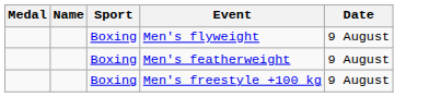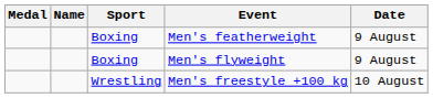rows swapped: Men's flyweight <-> Men's featherweight
Men's freestyle +100 kg | Sport: Boxing -> Wrestling
Men's freestyle +100 kg | Date: 9 August -> 10 August
